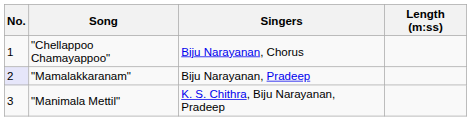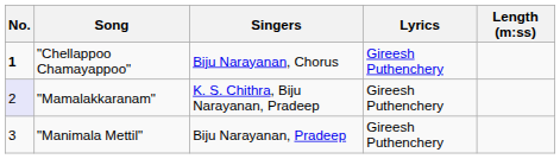+ column: Lyrics | Gireesh Puthenchery | Gireesh Puthenchery | Gireesh Puthenchery
"Chellappoo Chamayappoo" | No.: normal -> bold
"Mamalakkaranam" | Singers: Biju Narayanan, Pradeep -> K. S. Chithra, Biju Narayanan, Pradeep
"Manimala Mettil" | Singers: K. S. Chithra, Biju Narayanan, Pradeep -> Biju Narayanan, Pradeep
